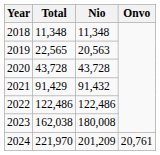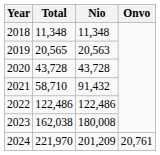2019 | Total: 22,565 -> 20,565
2021 | Total: 91,429 -> 58,710
